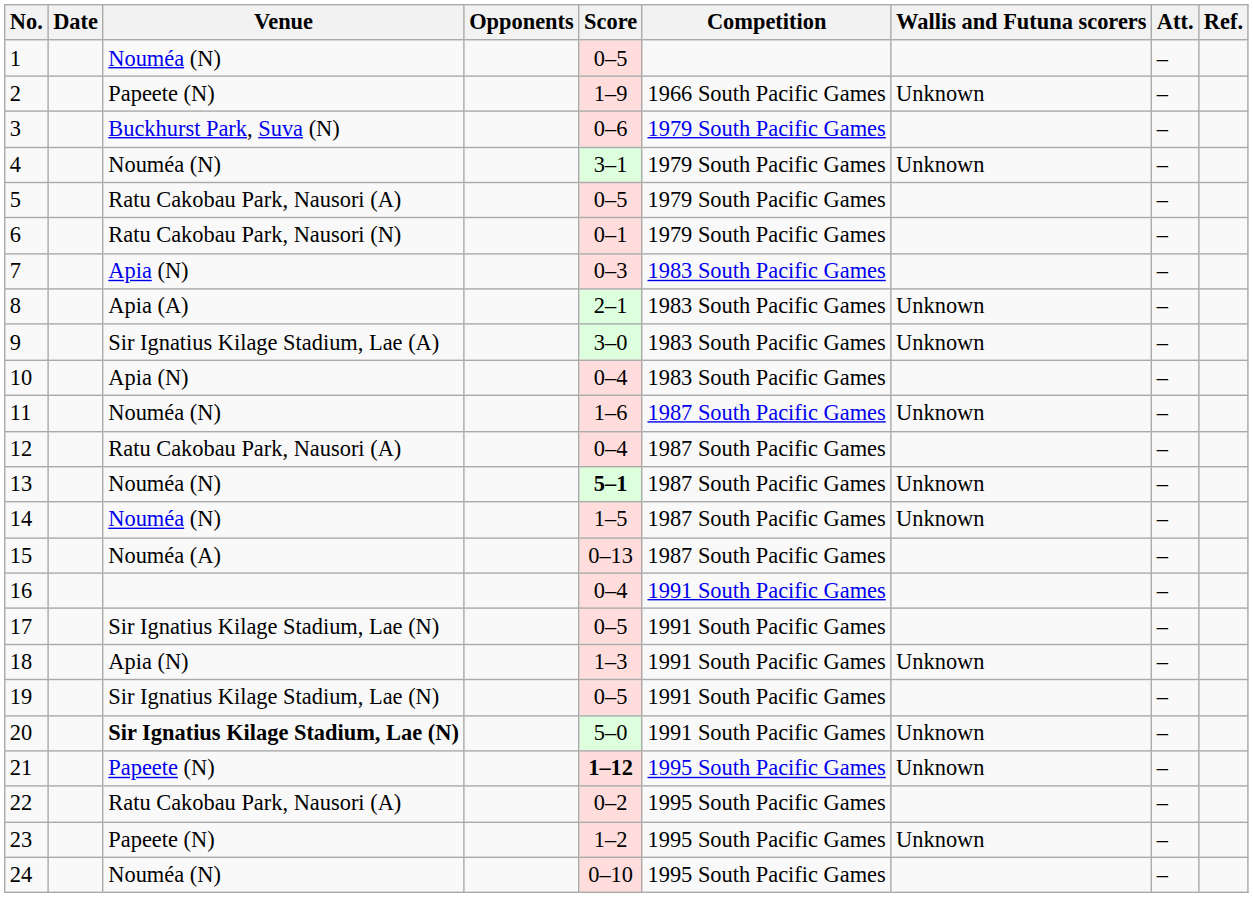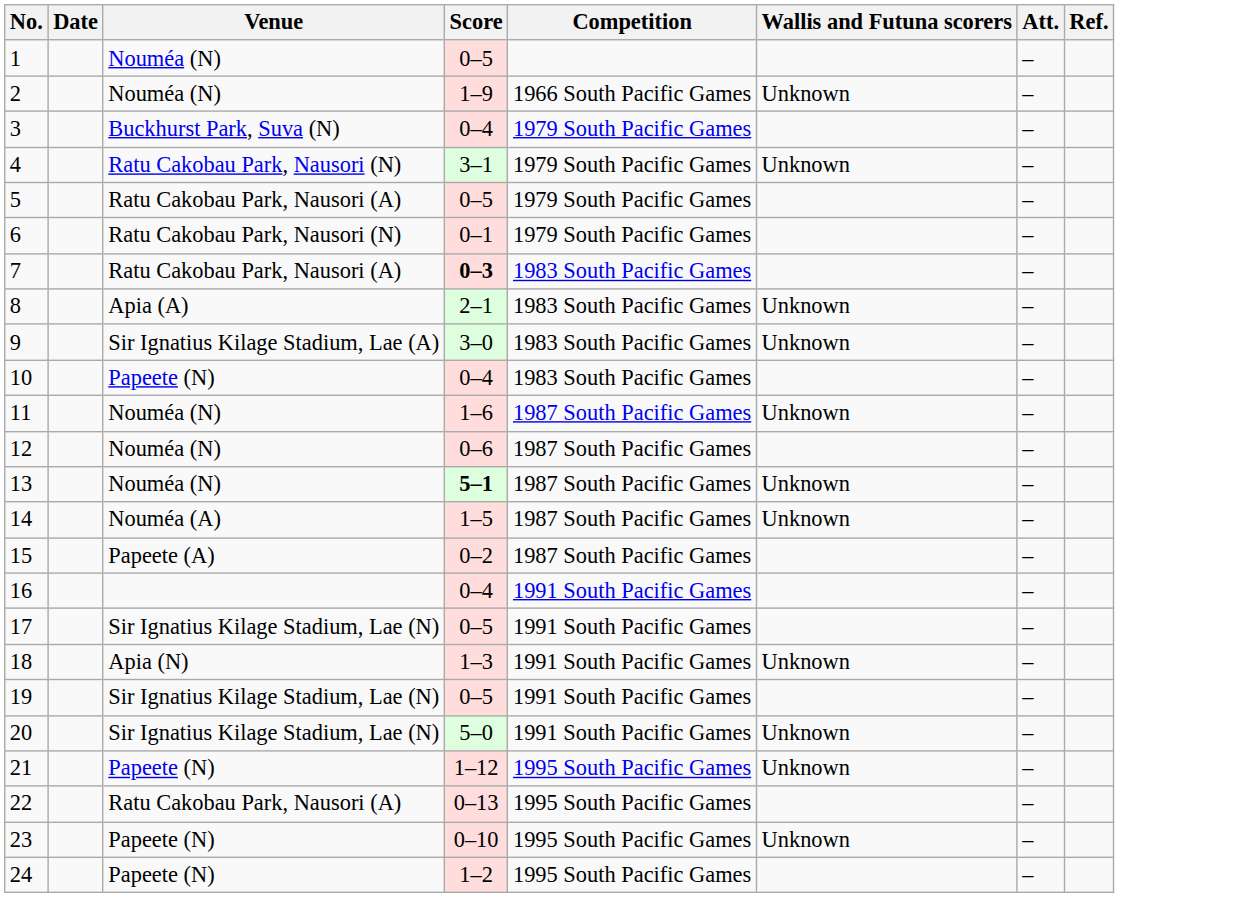- column: Opponents
2 | Venue: Papeete (N) -> Nouméa (N)
3 | Score: 0–6 -> 0–4
4 | Venue: Nouméa (N) -> Ratu Cakobau Park, Nausori (N)
7 | Venue: Apia (N) -> Ratu Cakobau Park, Nausori (A)
7 | Score: normal -> bold
10 | Venue: Apia (N) -> Papeete (N)
12 | Venue: Ratu Cakobau Park, Nausori (A) -> Nouméa (N)
12 | Score: 0–4 -> 0–6
14 | Venue: Nouméa (N) -> Nouméa (A)
15 | Venue: Nouméa (A) -> Papeete (A)
15 | Score: 0–13 -> 0–2
20 | Venue: bold -> normal
21 | Score: bold -> normal
22 | Score: 0–2 -> 0–13
23 | Score: 1–2 -> 0–10
24 | Venue: Nouméa (N) -> Papeete (N)
24 | Score: 0–10 -> 1–2
